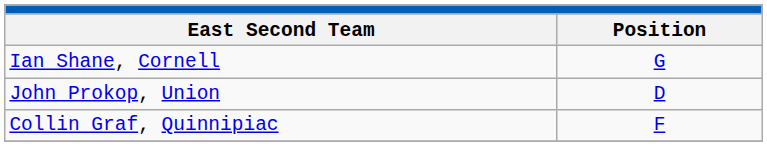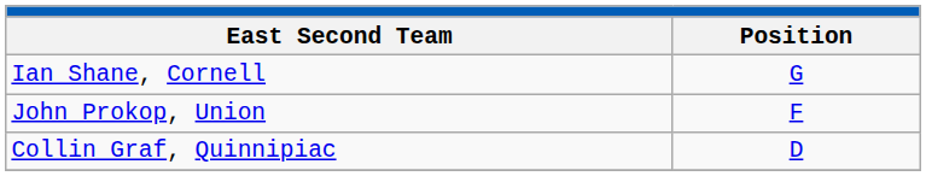John Prokop, Union | Position: D -> F
Collin Graf, Quinnipiac | Position: F -> D
